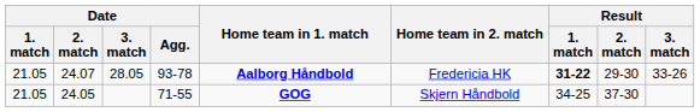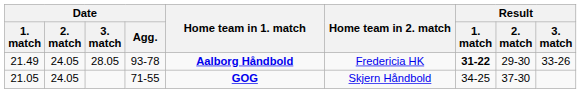28.05 | Date / 1. match: 21.05 -> 21.49
28.05 | Date / 2. match: 24.07 -> 24.05
